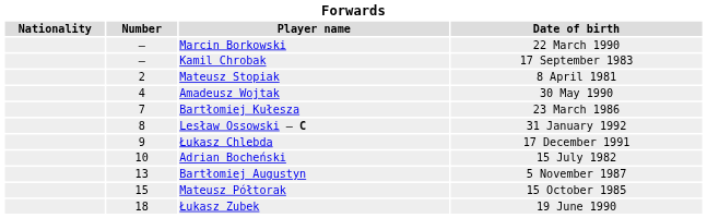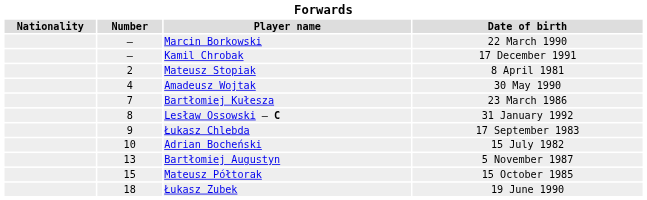Kamil Chrobak | Date of birth: 17 September 1983 -> 17 December 1991
Łukasz Chlebda | Date of birth: 17 December 1991 -> 17 September 1983
